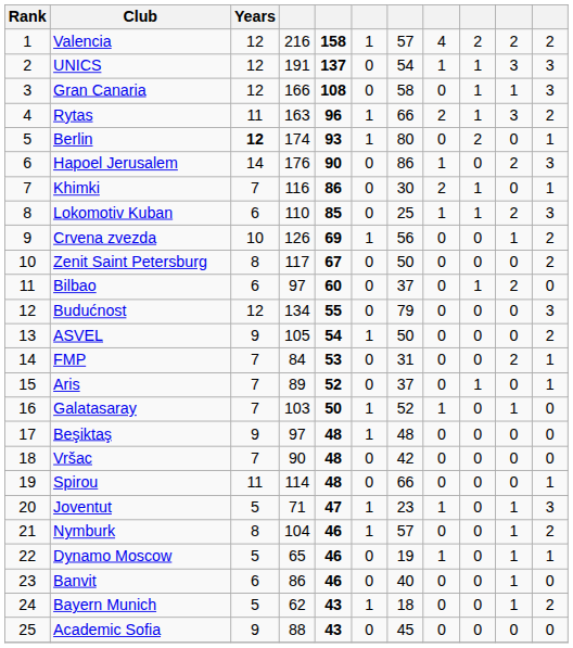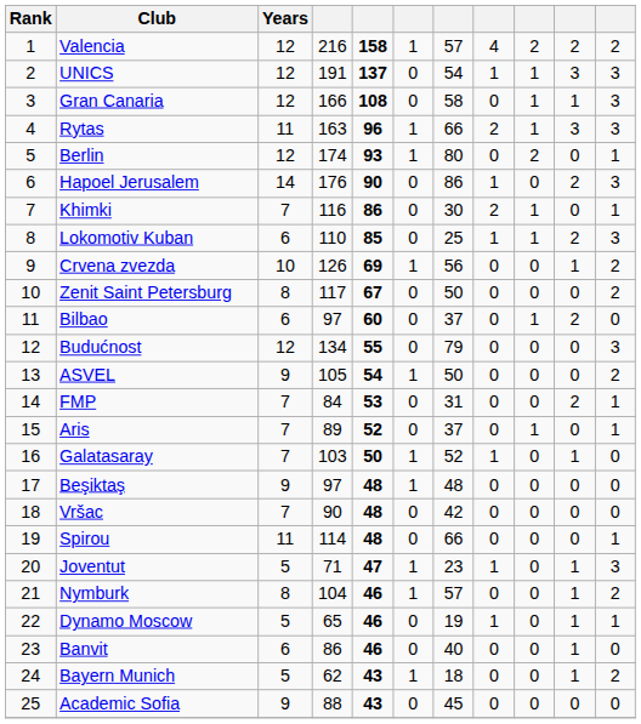Rytas | column 11: 2 -> 3
Berlin | Years: bold -> normal
